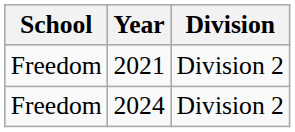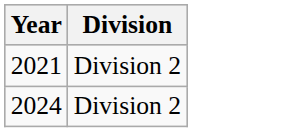- column: School | Freedom | Freedom
